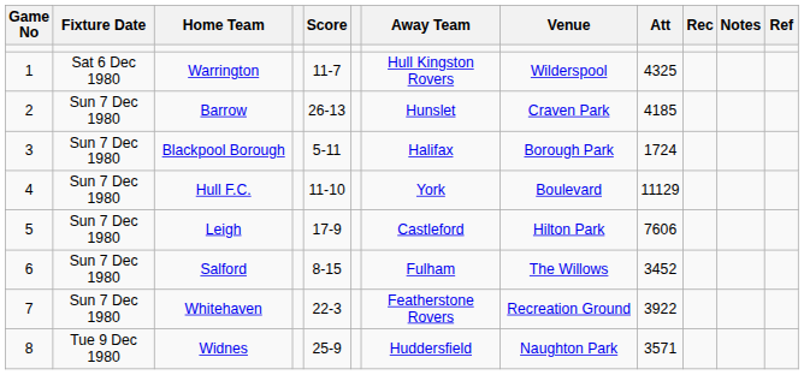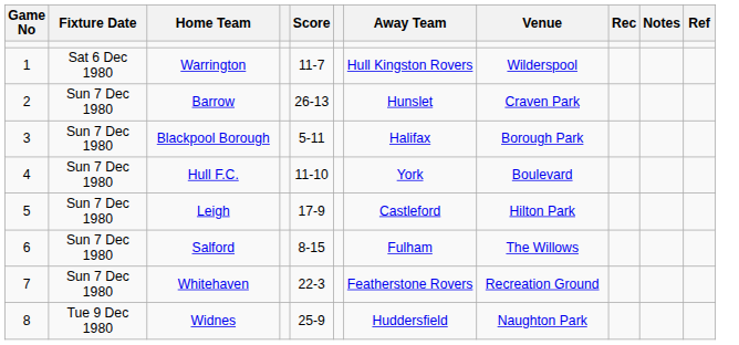- column: Att | 4325 | 4185 | 1724 | 11129 | 7606 | 3452 | 3922 | 3571
